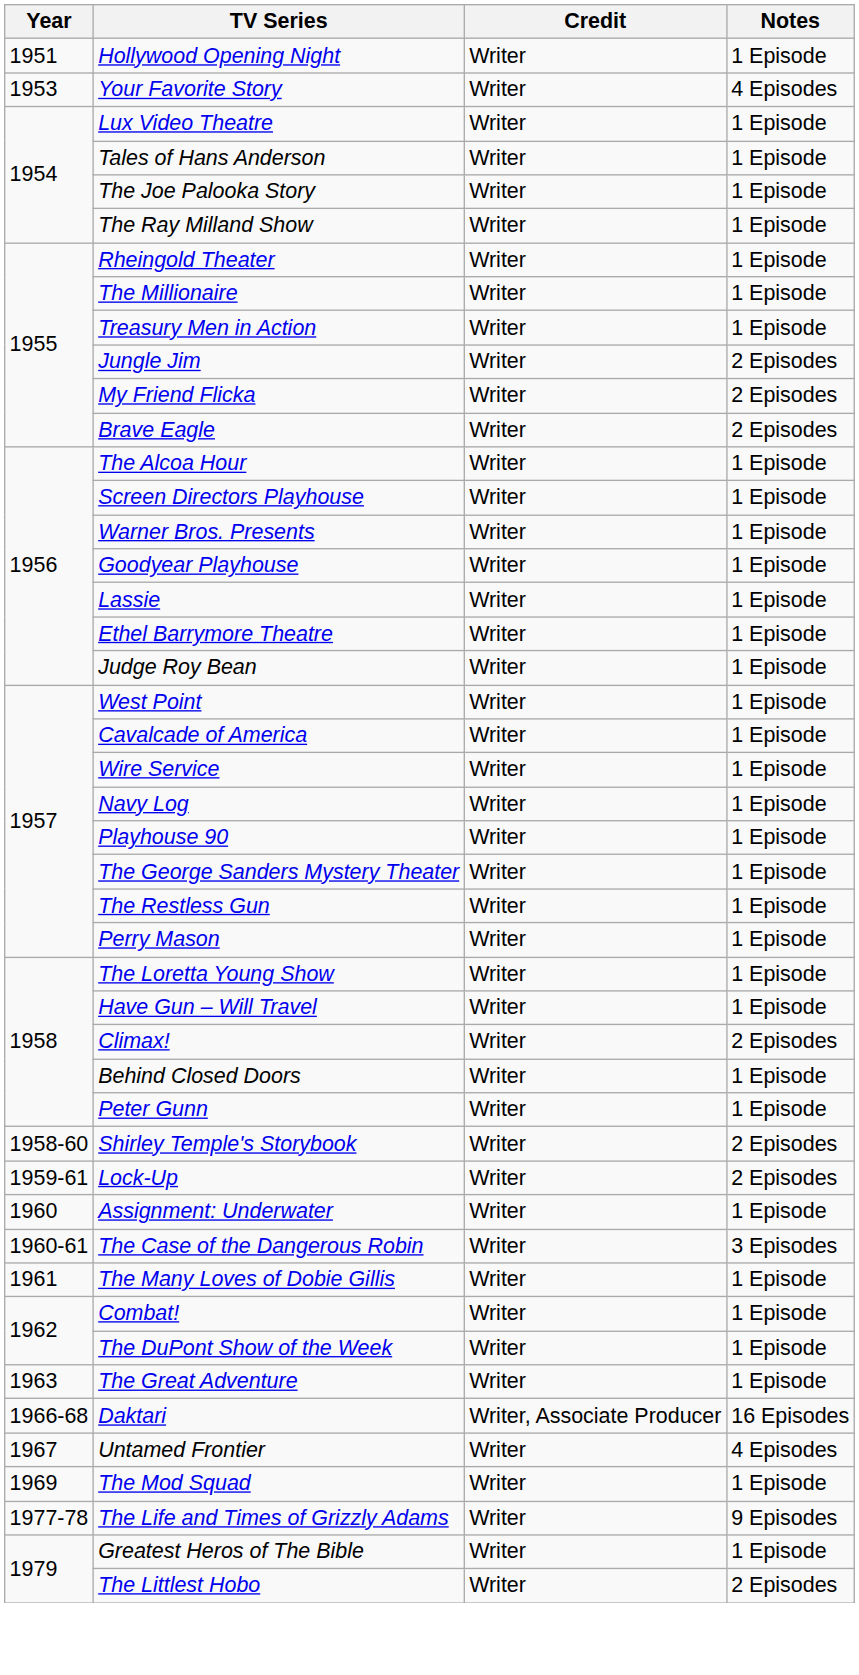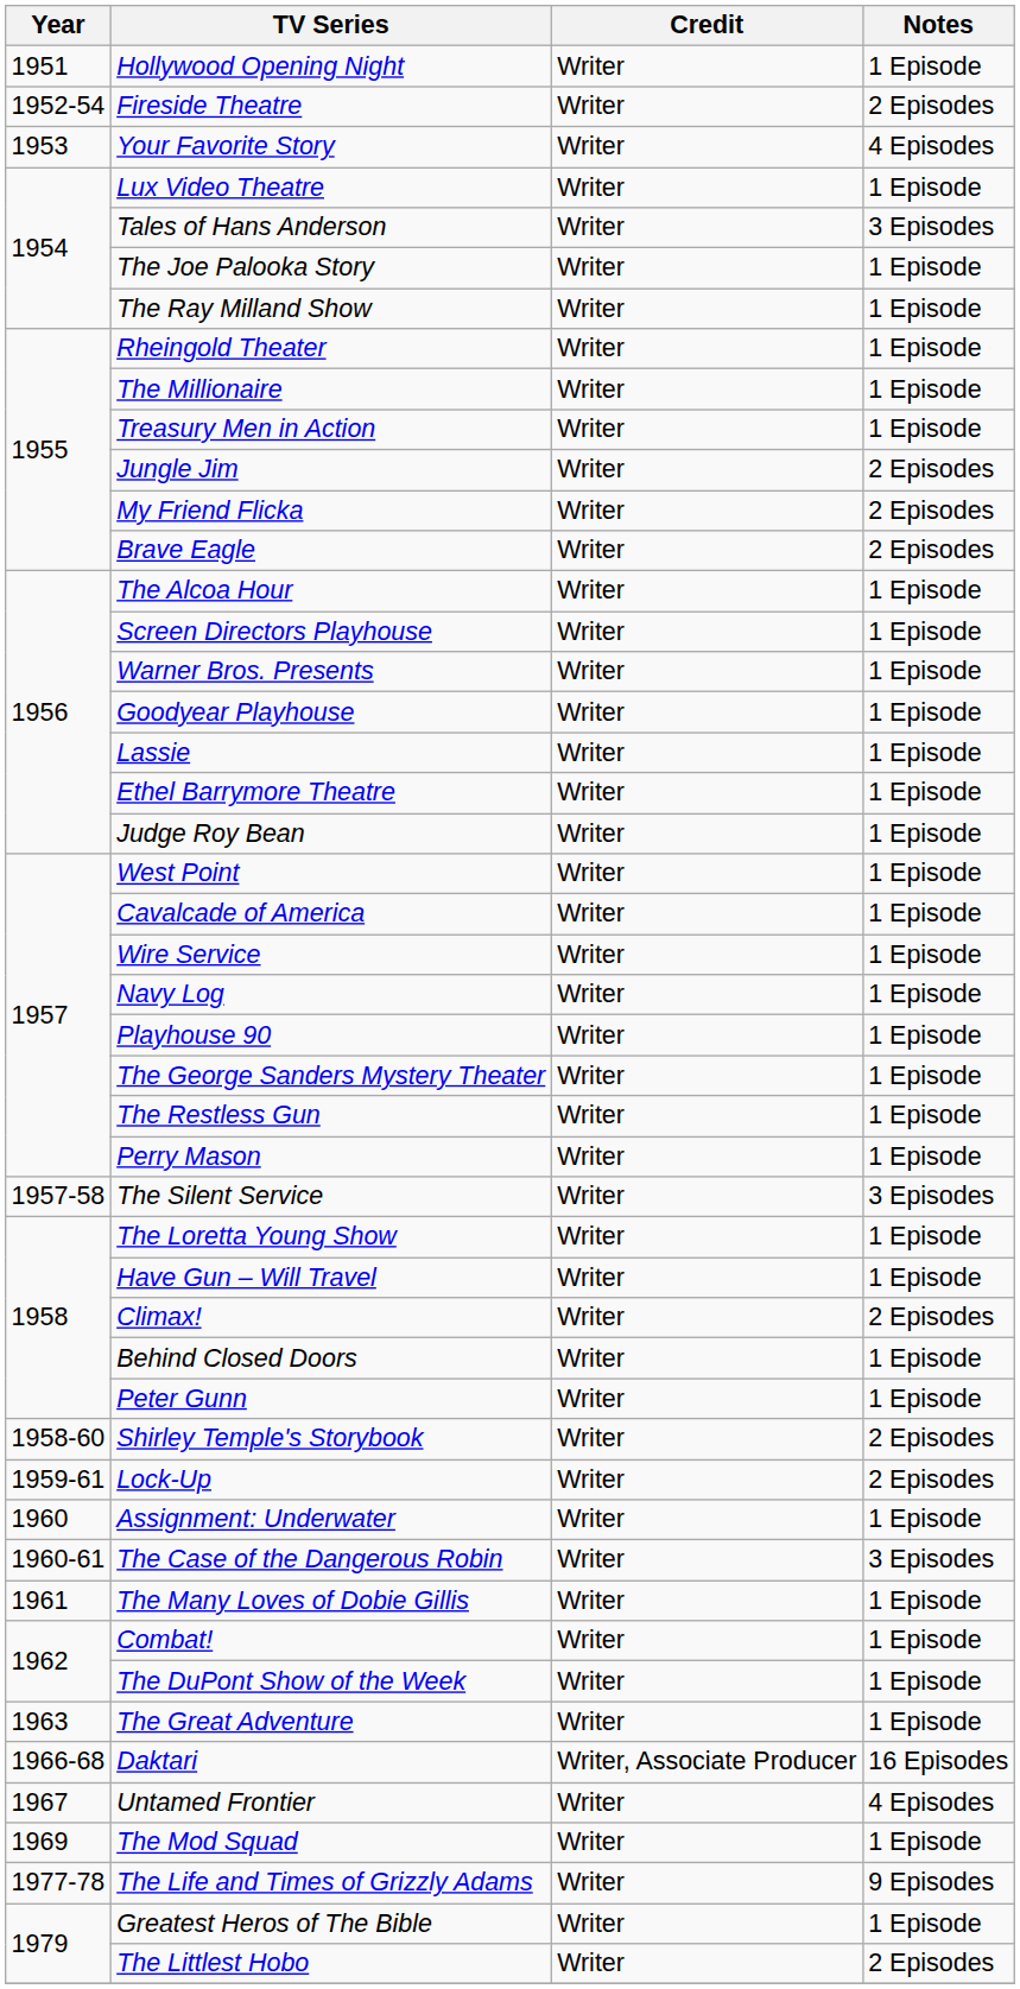+ row: 1952-54 | Fireside Theatre | Writer | 2 Episodes
Tales of Hans Anderson | Notes: 1 Episode -> 3 Episodes
+ row: 1957-58 | The Silent Service | Writer | 3 Episodes
